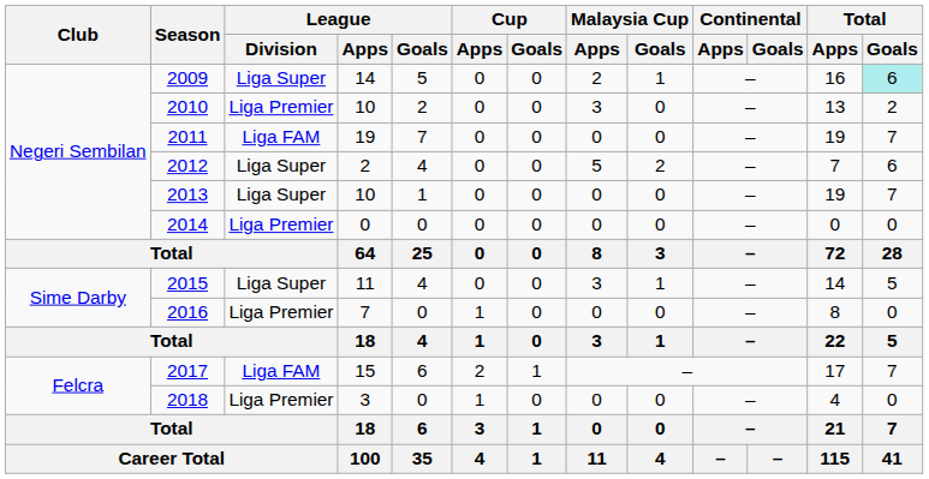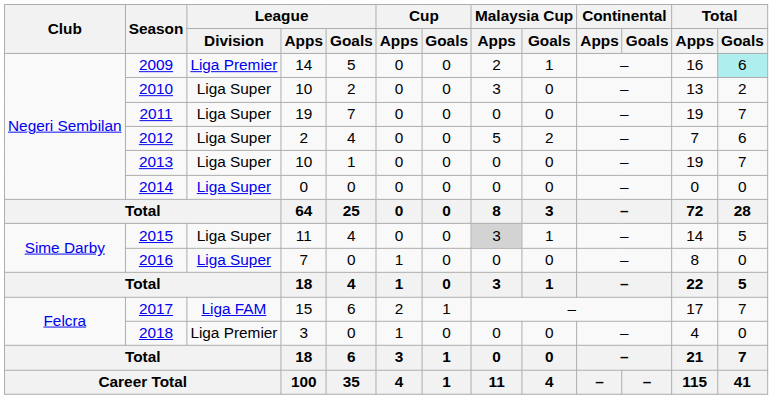2009 | League / Division: Liga Super -> Liga Premier
2010 | League / Division: Liga Premier -> Liga Super
2011 | League / Division: Liga FAM -> Liga Super
2014 | League / Division: Liga Premier -> Liga Super
2015 | Malaysia Cup / Apps: no background -> lightgrey background
2016 | League / Division: Liga Premier -> Liga Super
